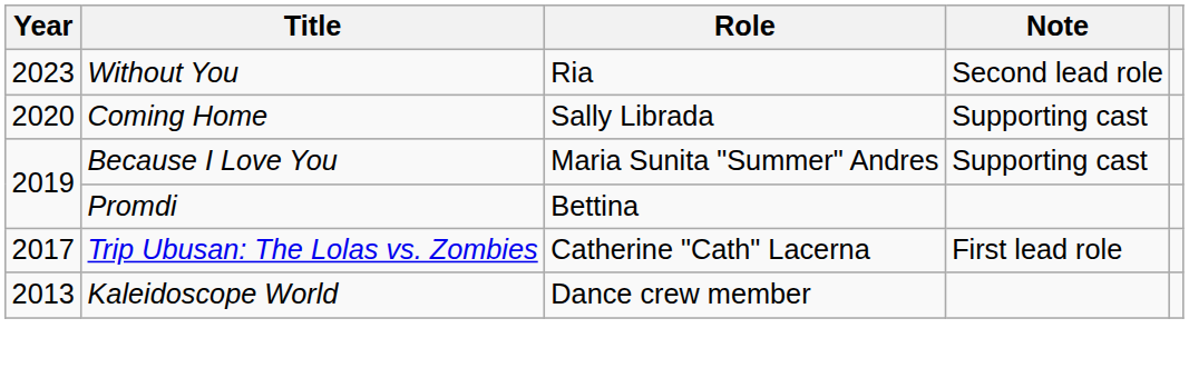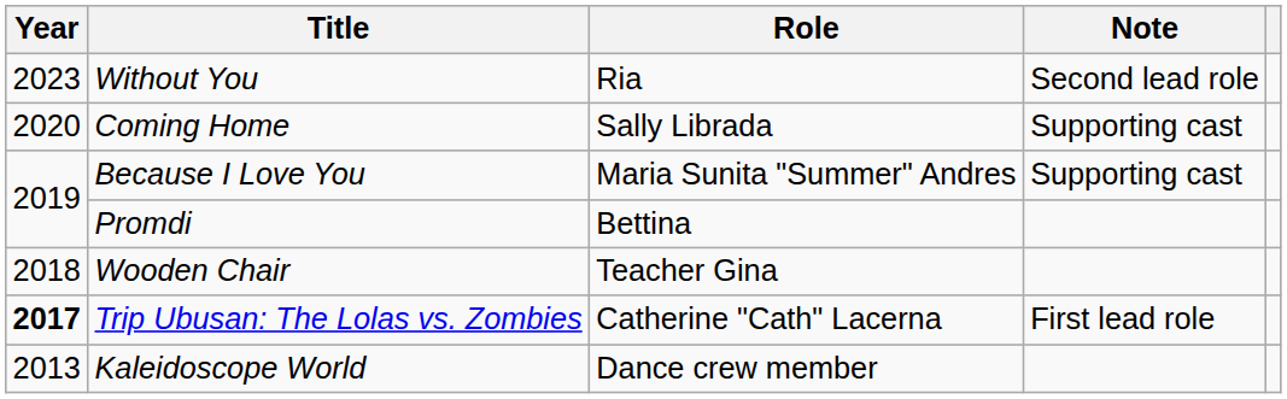+ row: 2018 | Wooden Chair | Teacher Gina
Trip Ubusan: The Lolas vs. Zombies | Year: normal -> bold
